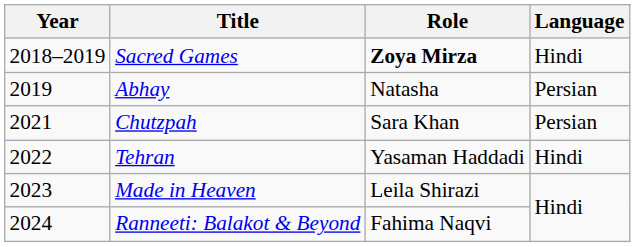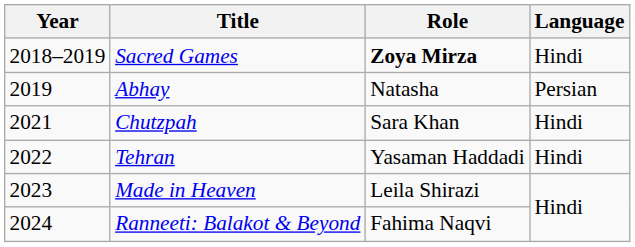Chutzpah | Language: Persian -> Hindi
